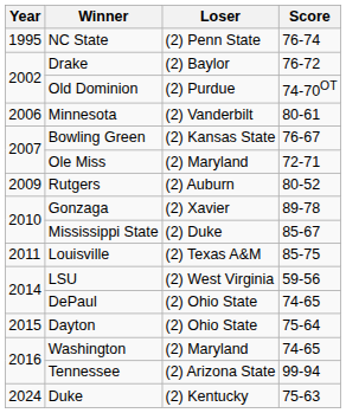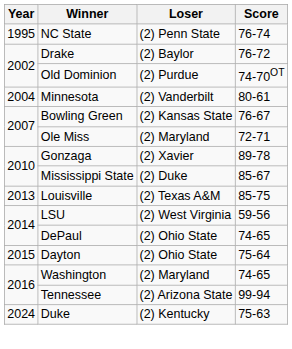Minnesota | Year: 2006 -> 2004
- row: 2009 | Rutgers | (2) Auburn | 80-52
Louisville | Year: 2011 -> 2013
